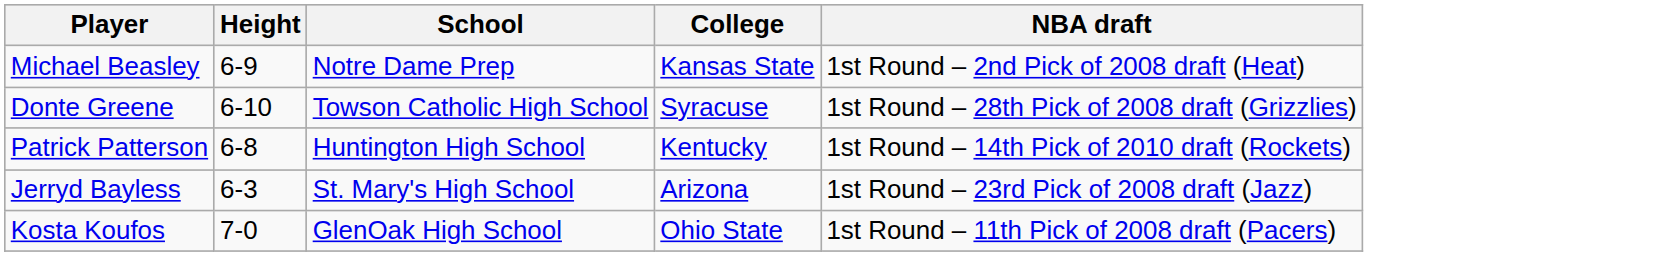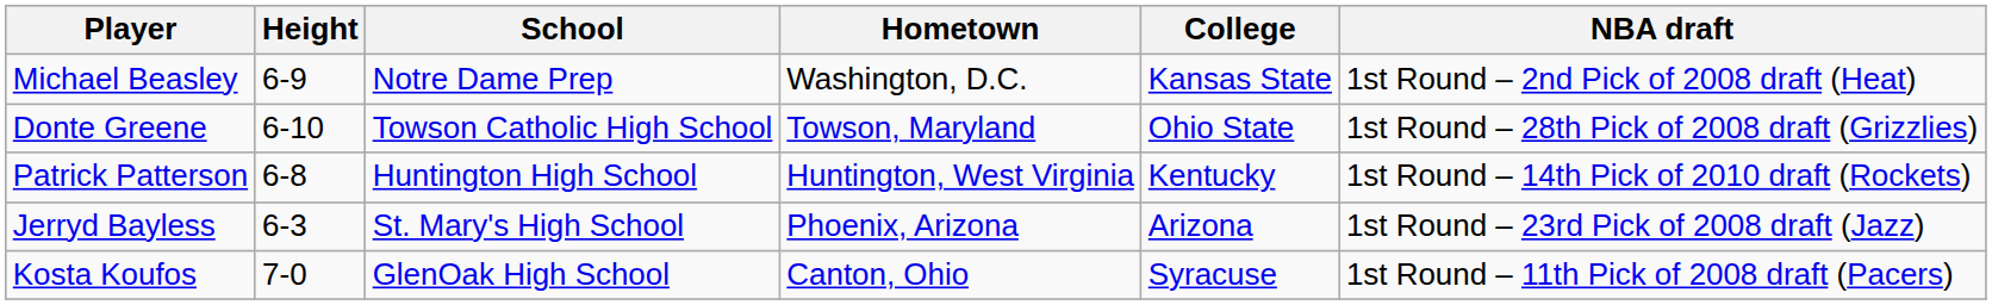+ column: Hometown | Washington, D.C. | Towson, Maryland | Huntington, West Virginia | Phoenix, Arizona | Canton, Ohio
Donte Greene | College: Syracuse -> Ohio State
Kosta Koufos | College: Ohio State -> Syracuse
